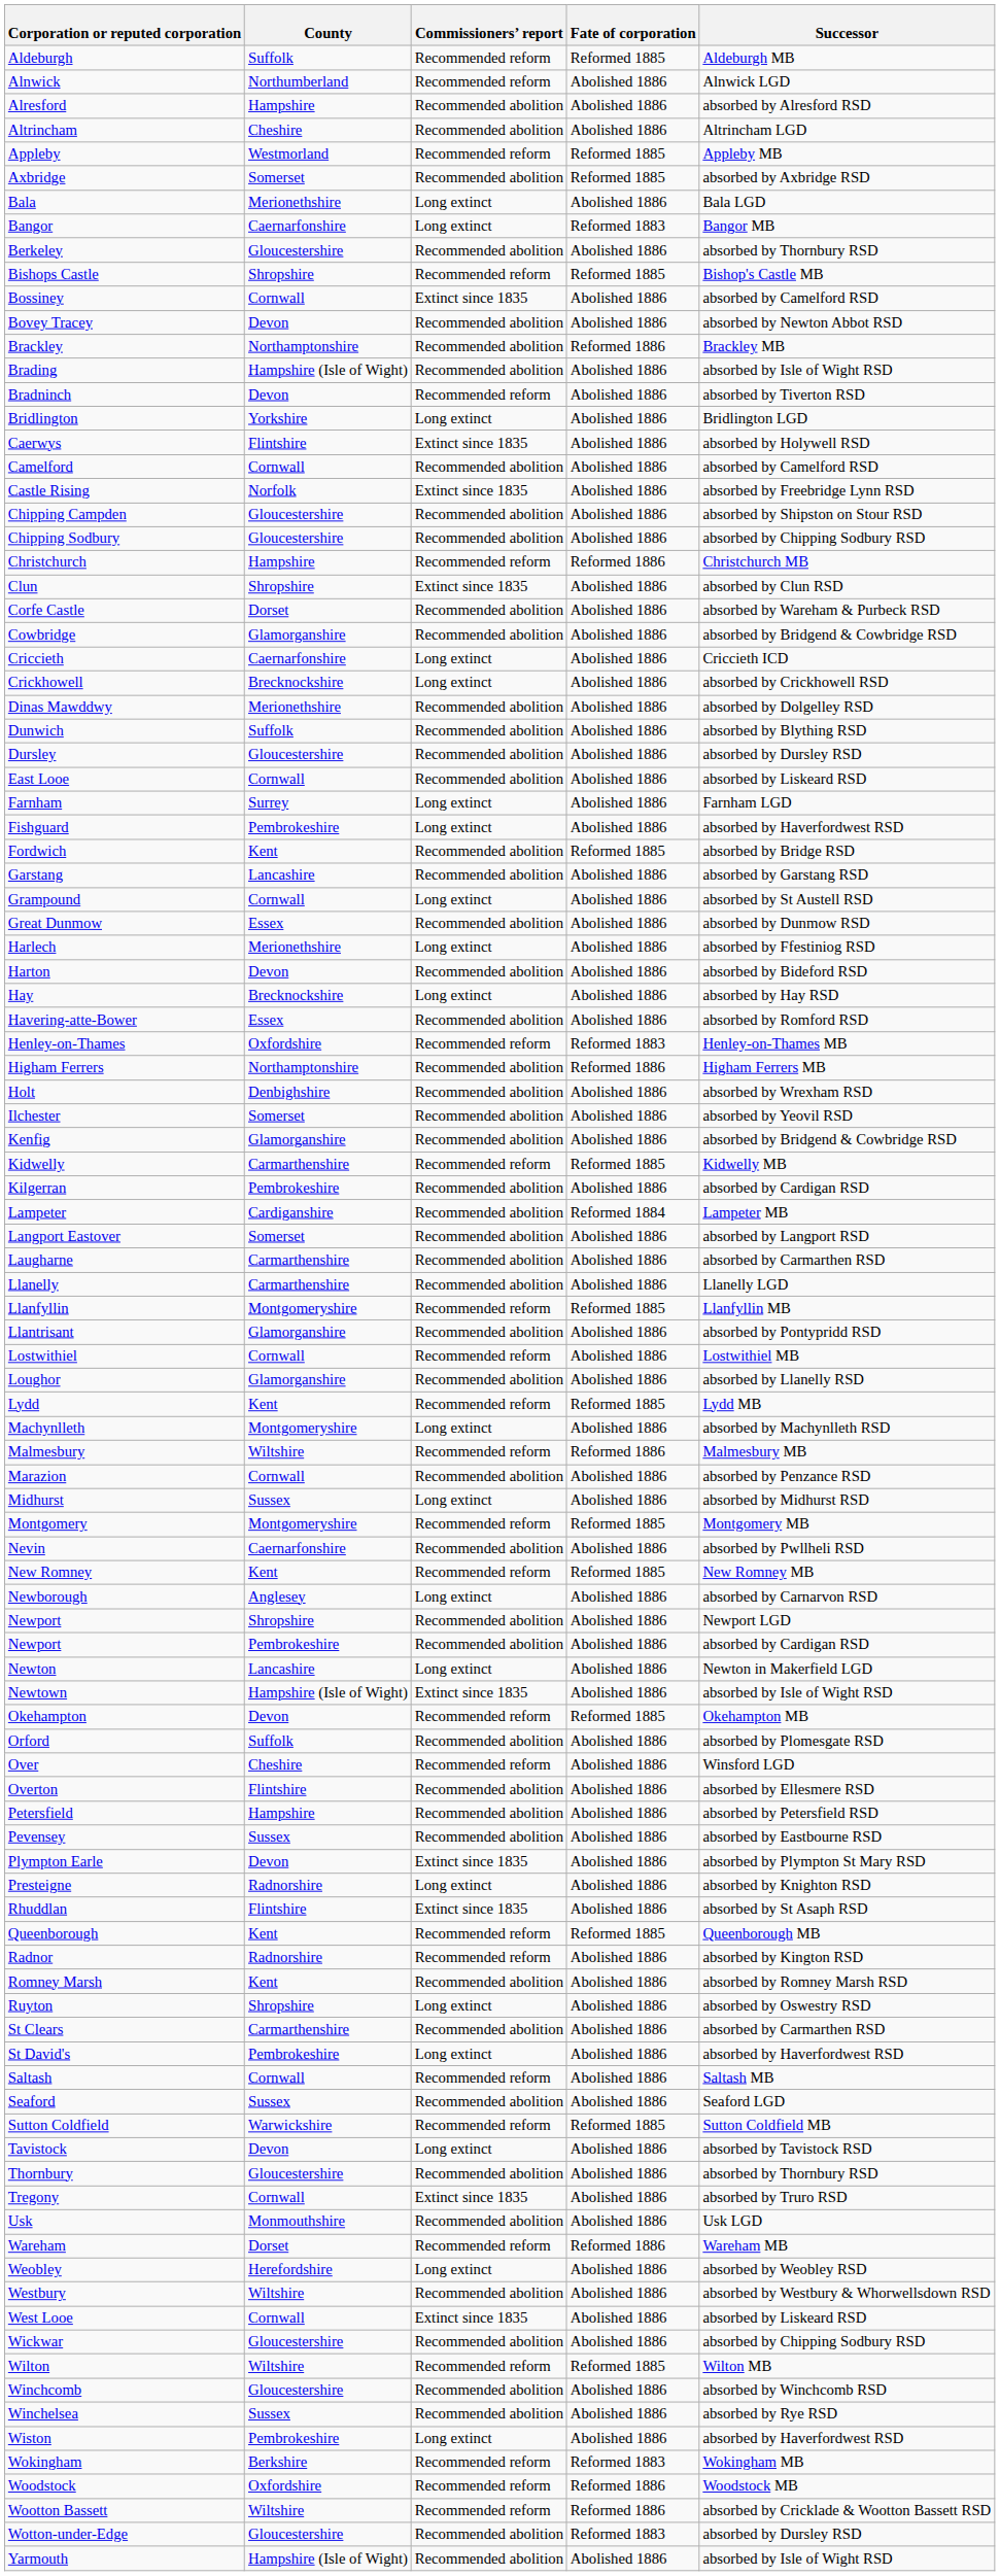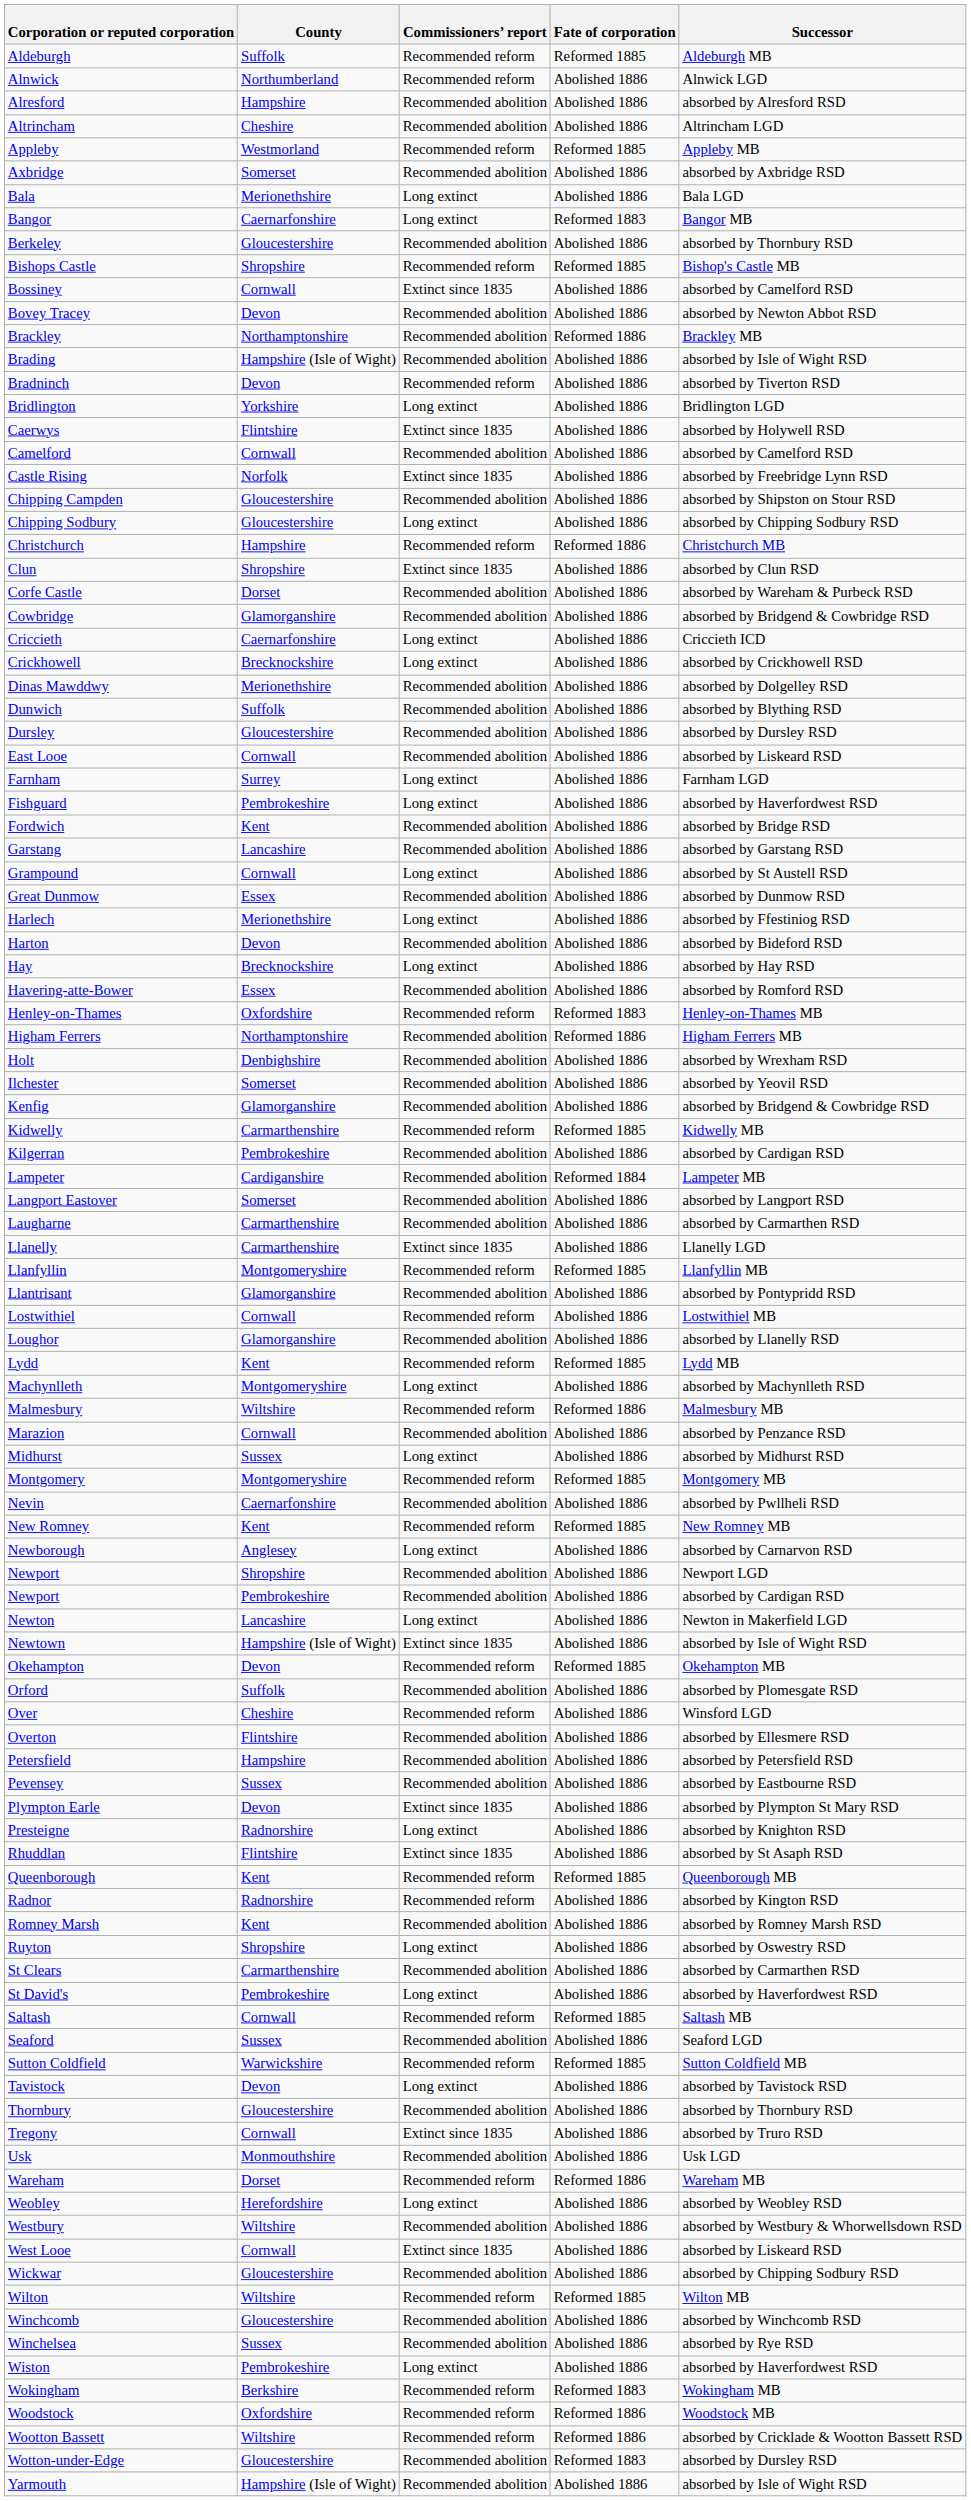Axbridge | Fate of corporation: Reformed 1885 -> Abolished 1886
Chipping Sodbury | Commissioners’ report: Recommended abolition -> Long extinct
Fordwich | Fate of corporation: Reformed 1885 -> Abolished 1886
Llanelly | Commissioners’ report: Recommended abolition -> Extinct since 1835
Saltash | Fate of corporation: Abolished 1886 -> Reformed 1885
